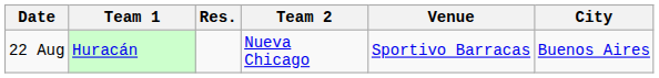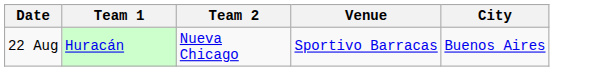- column: Res.
